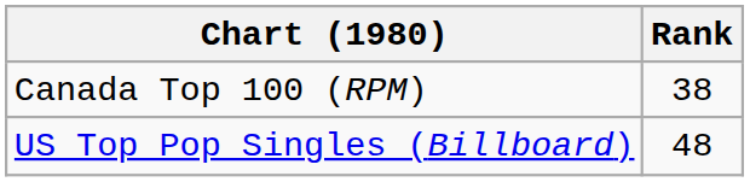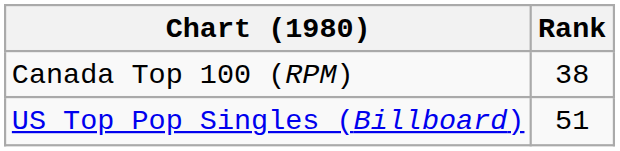US Top Pop Singles (Billboard) | Rank: 48 -> 51
